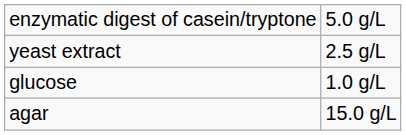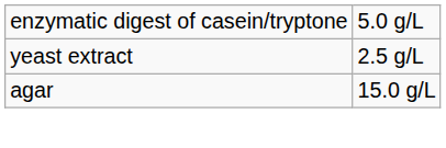- row: glucose | 1.0 g/L
